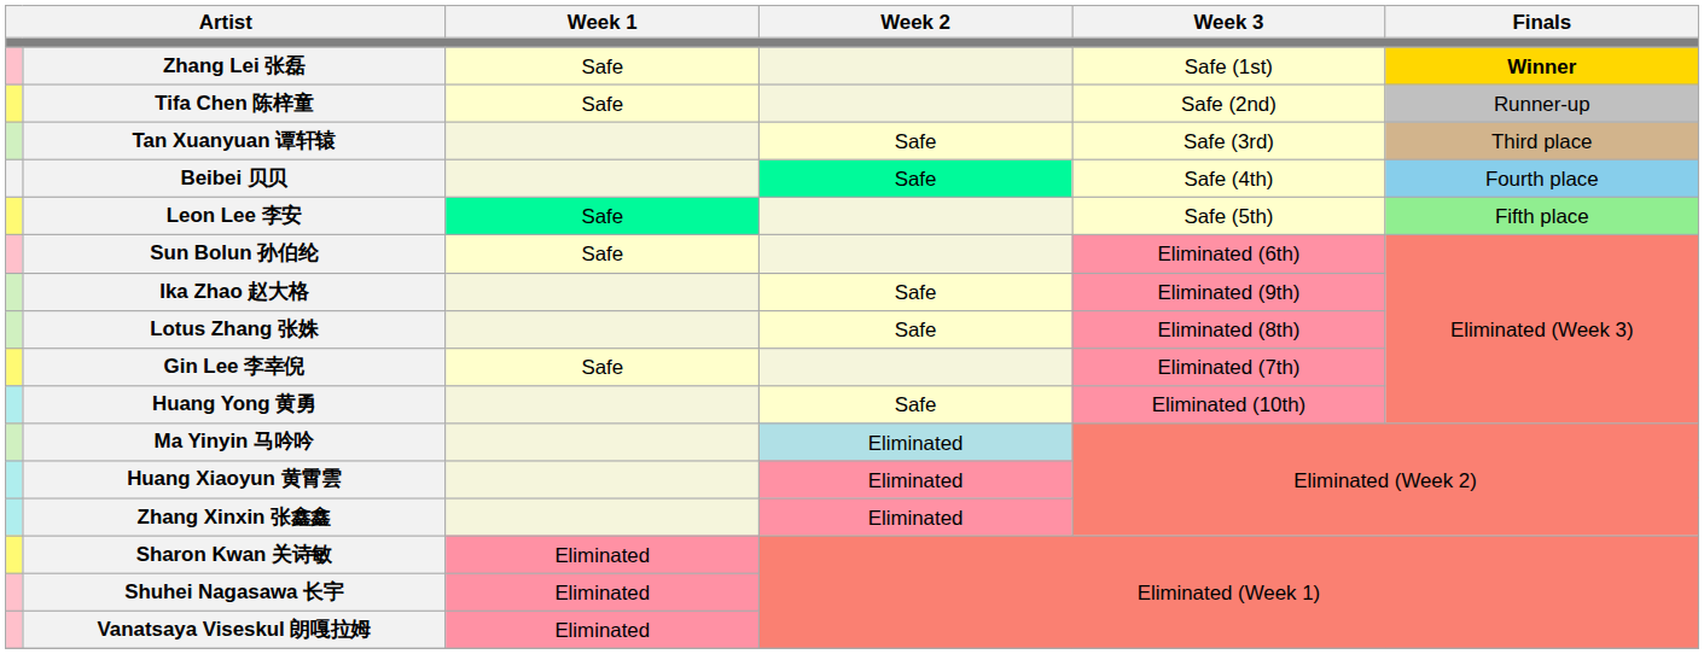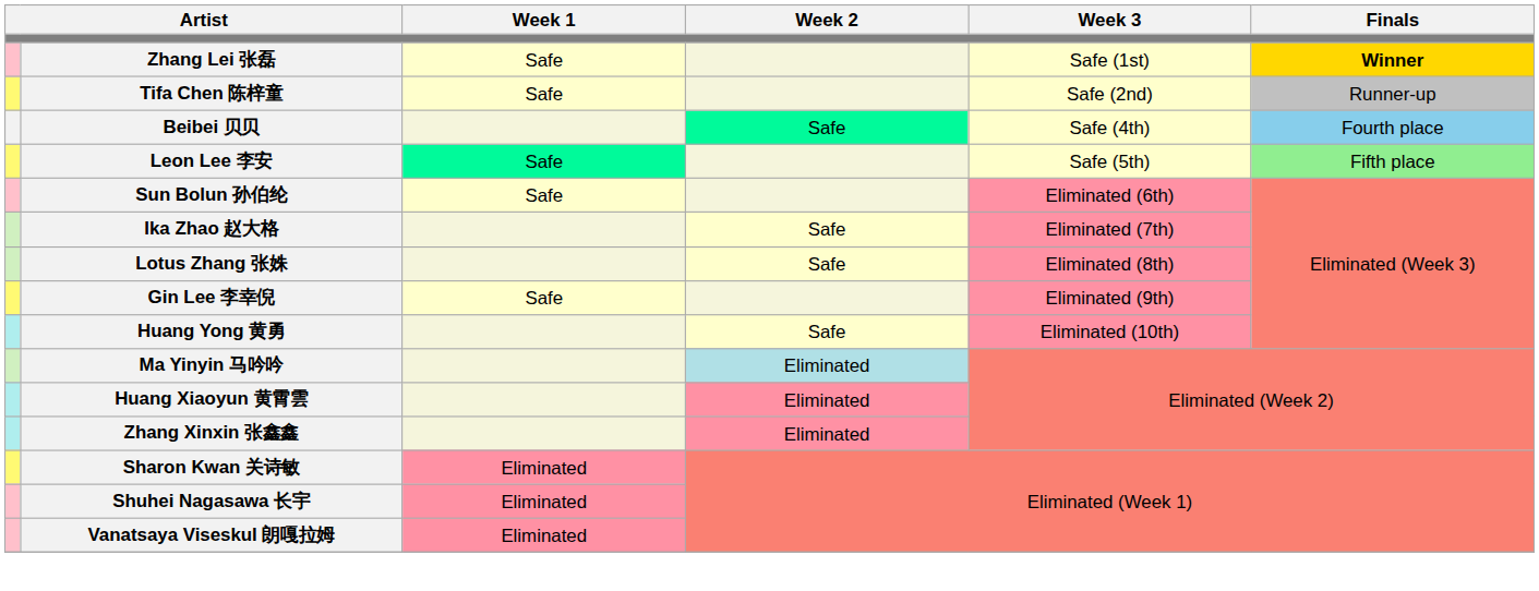- row: Tan Xuanyuan 谭轩辕 | Safe | Safe (3rd) | Third place
Ika Zhao 赵大格 | Week 3: Eliminated (9th) -> Eliminated (7th)
Gin Lee 李幸倪 | Week 3: Eliminated (7th) -> Eliminated (9th)
